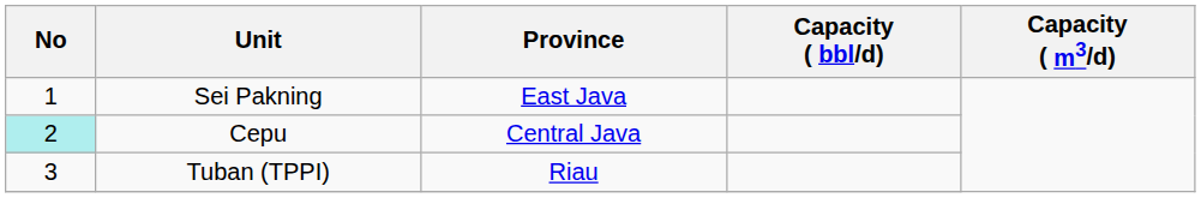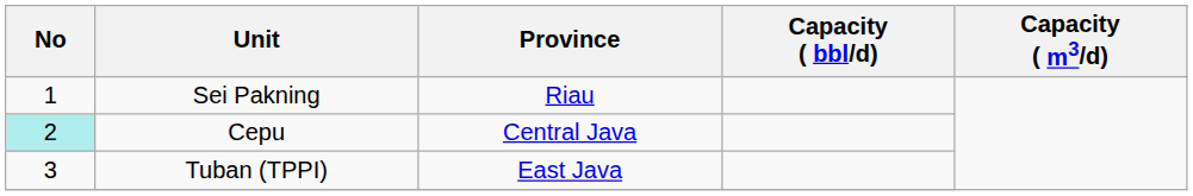Sei Pakning | Province: East Java -> Riau
Tuban (TPPI) | Province: Riau -> East Java
